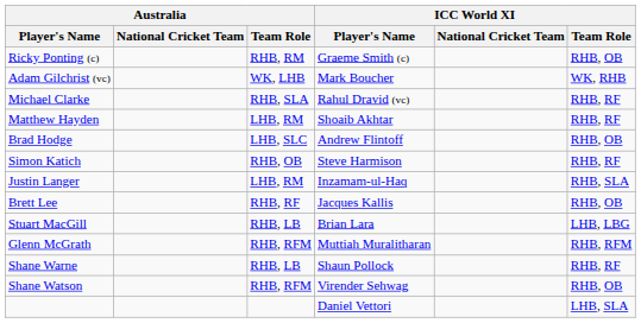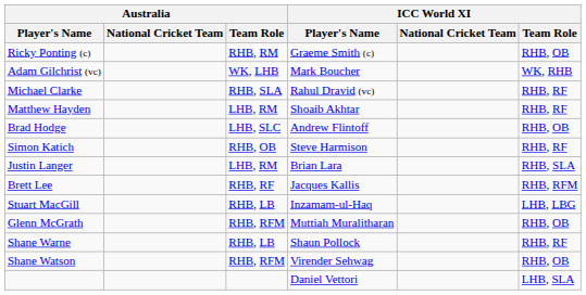Justin Langer | ICC World XI / Player's Name: Inzamam-ul-Haq -> Brian Lara
Brett Lee | ICC World XI / Team Role: RHB, OB -> RHB, RFM
Stuart MacGill | ICC World XI / Player's Name: Brian Lara -> Inzamam-ul-Haq
Glenn McGrath | ICC World XI / Team Role: RHB, RFM -> RHB, OB
